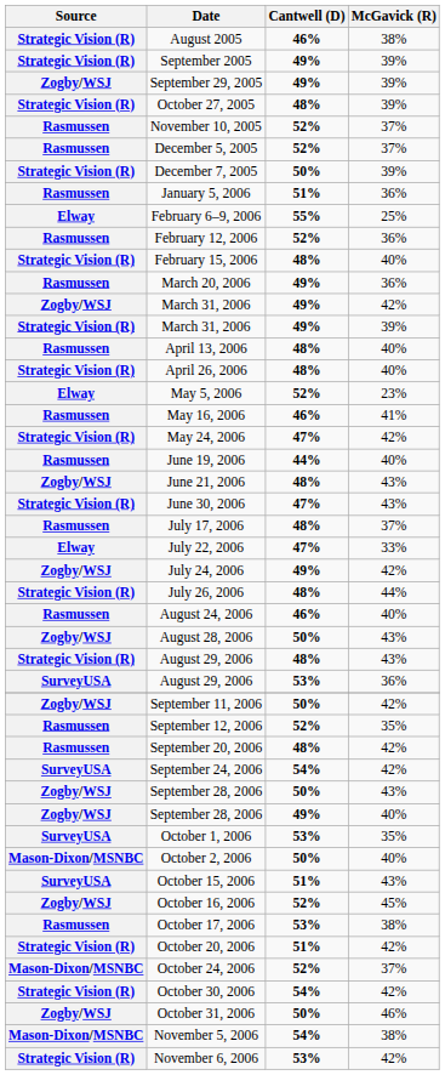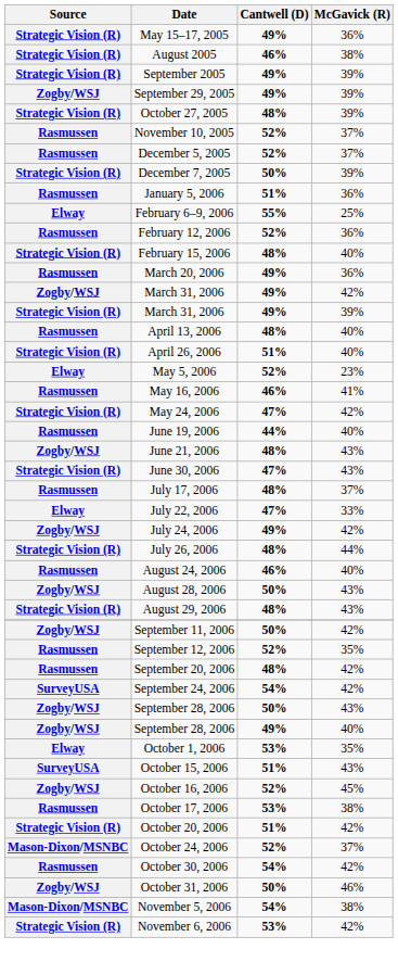+ row: Strategic Vision (R) | May 15–17, 2005 | 49% | 36%
April 26, 2006 | Cantwell (D): 48% -> 51%
- row: SurveyUSA | August 29, 2006 | 53% | 36%
October 1, 2006 | Source: SurveyUSA -> Elway
- row: Mason-Dixon/MSNBC | October 2, 2006 | 50% | 40%
October 30, 2006 | Source: Strategic Vision (R) -> Rasmussen
